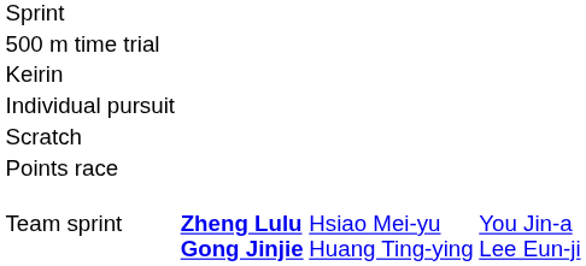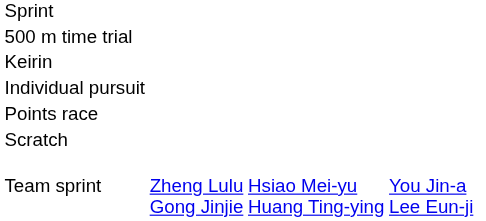rows swapped: Points race <-> Scratch
Team sprint | column 2: bold -> normal
